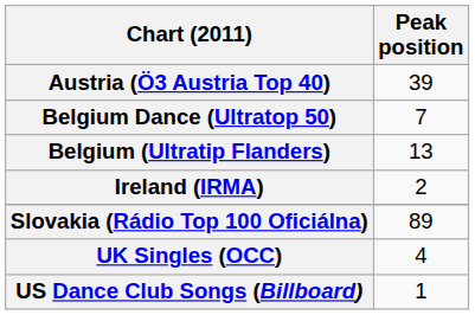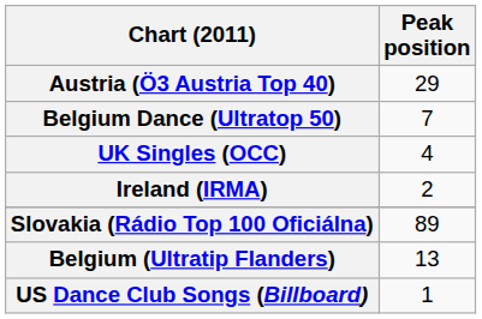Austria (Ö3 Austria Top 40) | Peak position: 39 -> 29
rows swapped: Belgium (Ultratip Flanders) <-> UK Singles (OCC)
